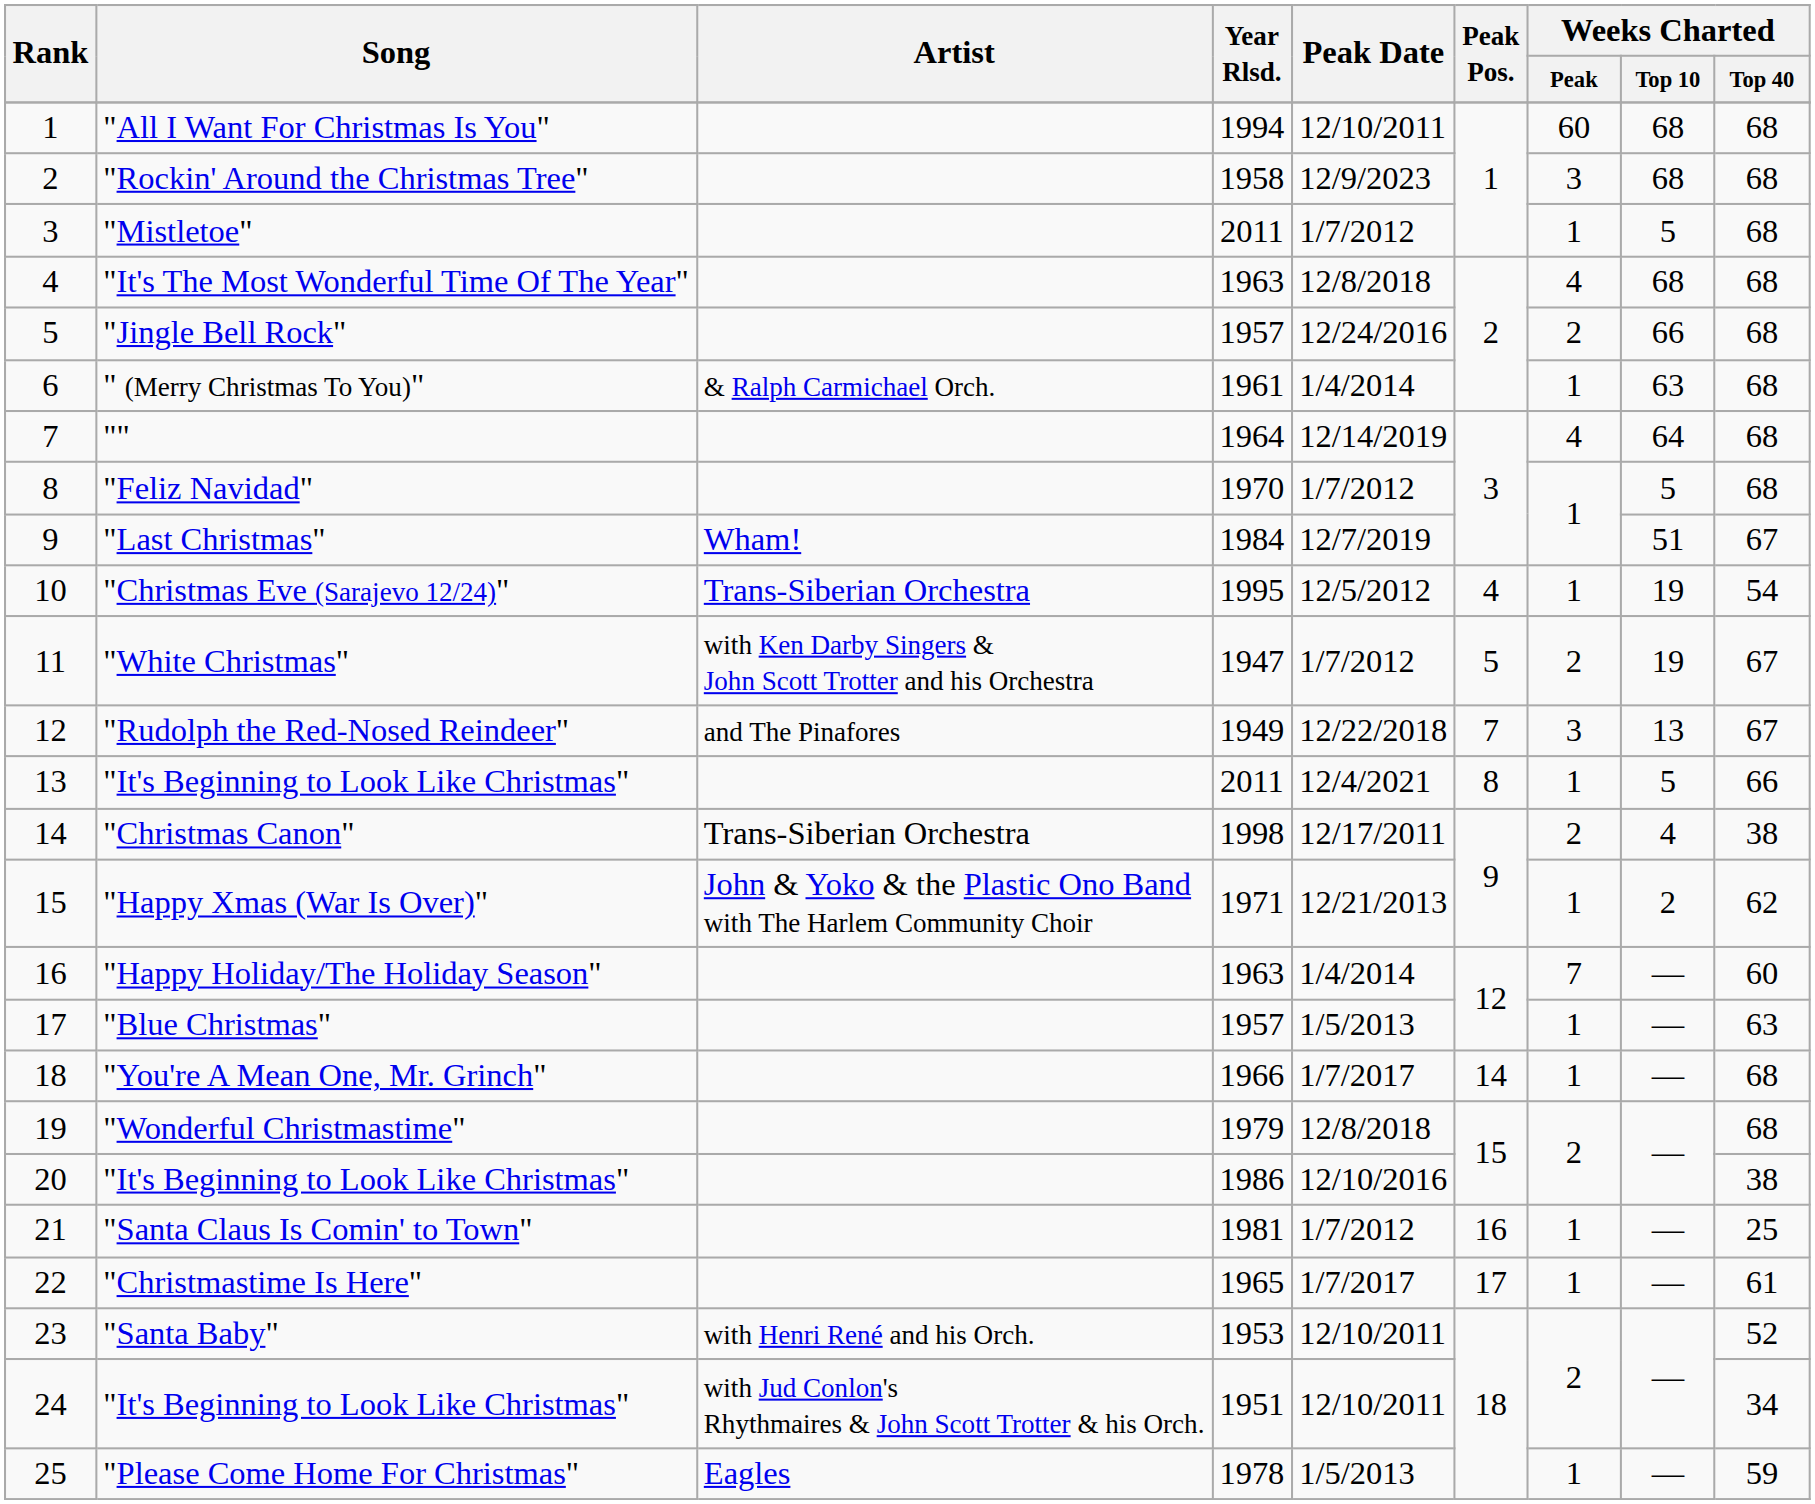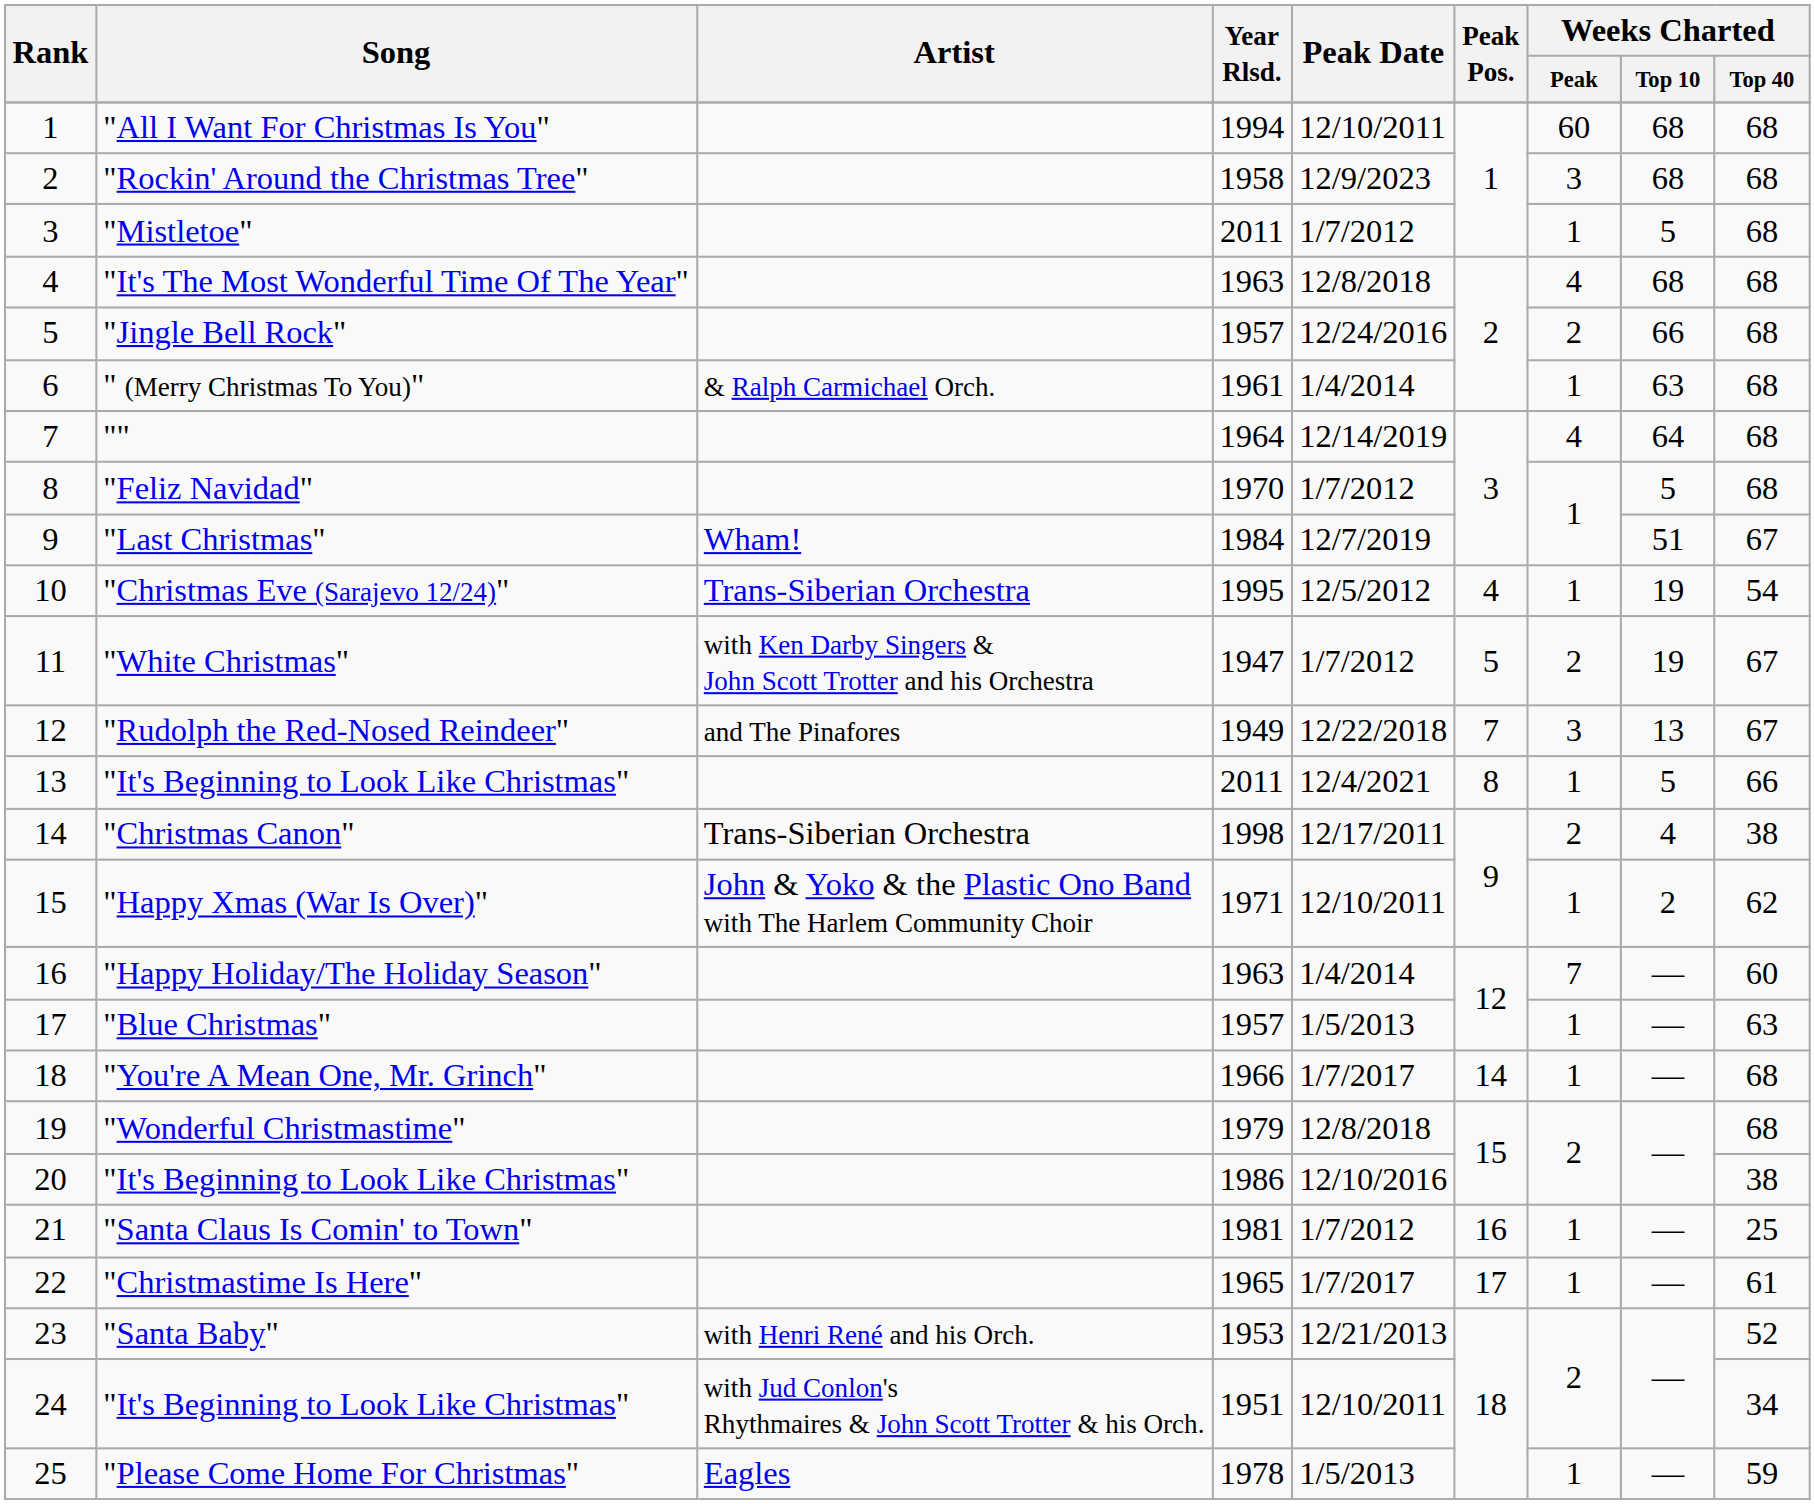"Happy Xmas (War Is Over)" | Peak Date: 12/21/2013 -> 12/10/2011
"Santa Baby" | Peak Date: 12/10/2011 -> 12/21/2013
